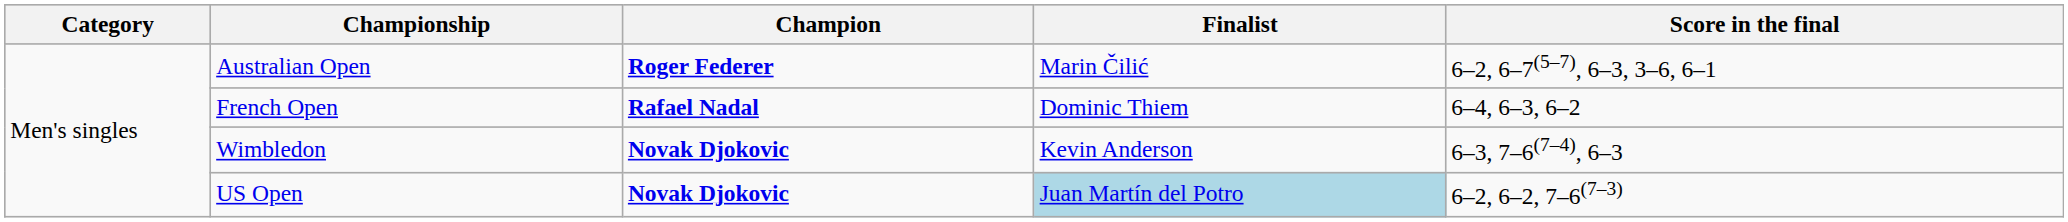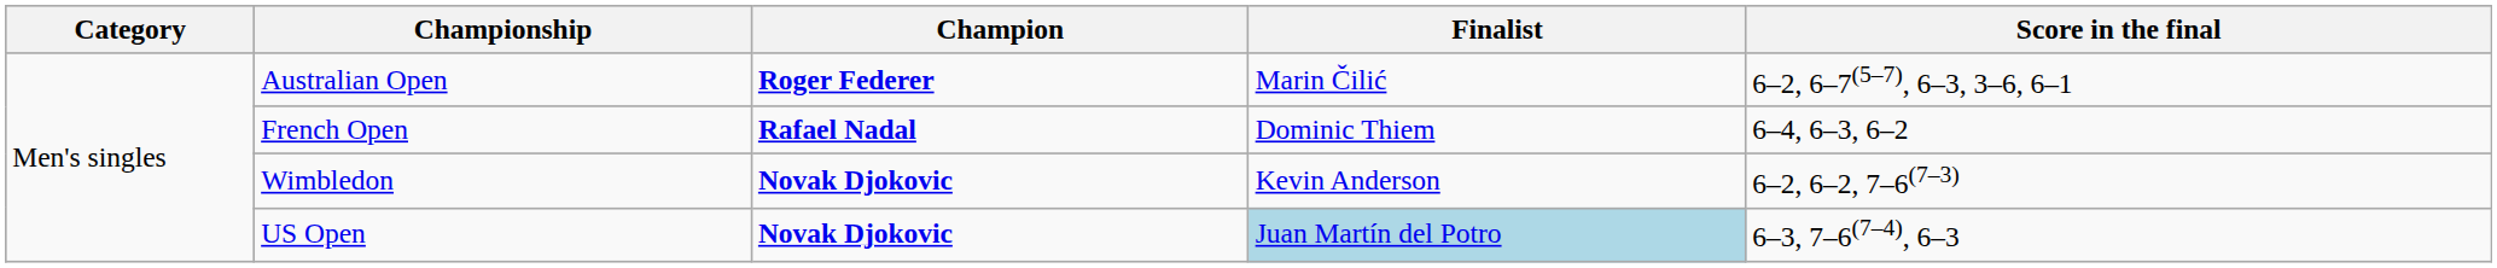Wimbledon | Score in the final: 6–3, 7–6(7–4), 6–3 -> 6–2, 6–2, 7–6(7–3)
US Open | Score in the final: 6–2, 6–2, 7–6(7–3) -> 6–3, 7–6(7–4), 6–3
